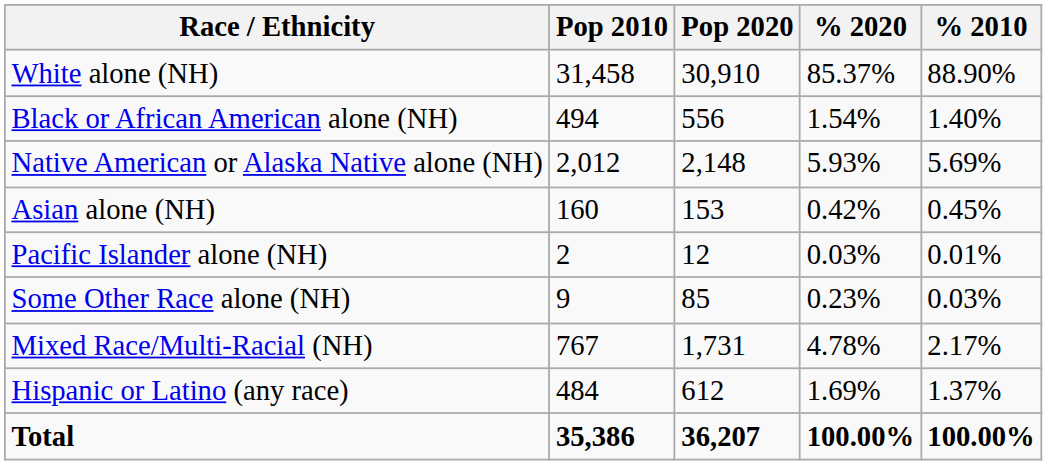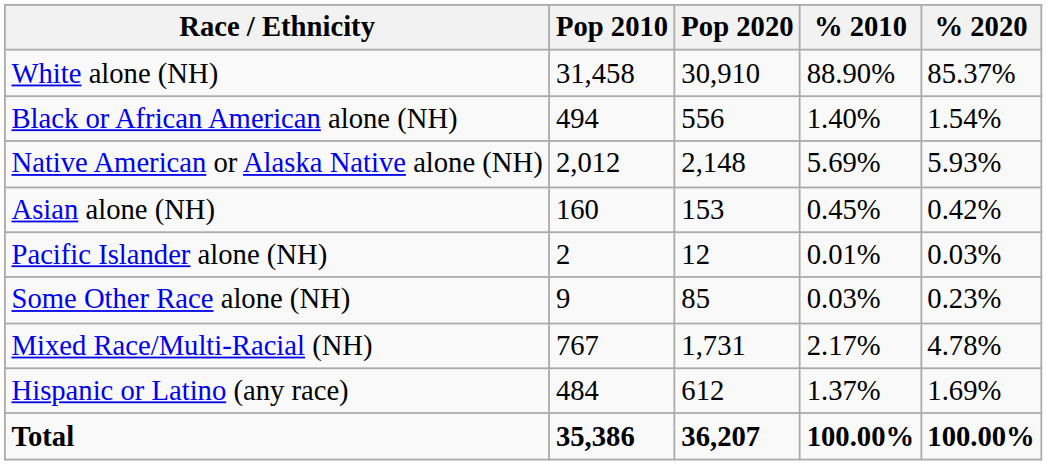columns swapped: % 2010 <-> % 2020
